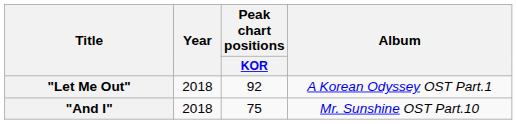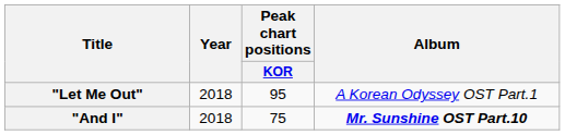"Let Me Out" | Peak chart positions / KOR: 92 -> 95
"And I" | Album: normal -> bold
